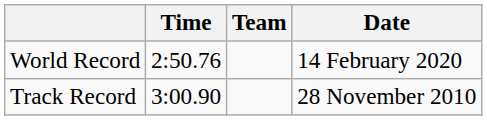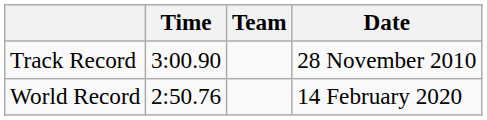rows swapped: World Record <-> Track Record
